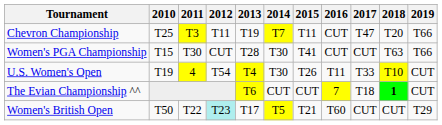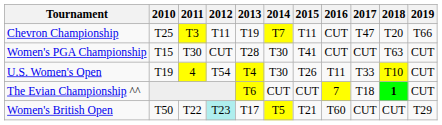Women's PGA Championship | 2019: T66 -> CUT
